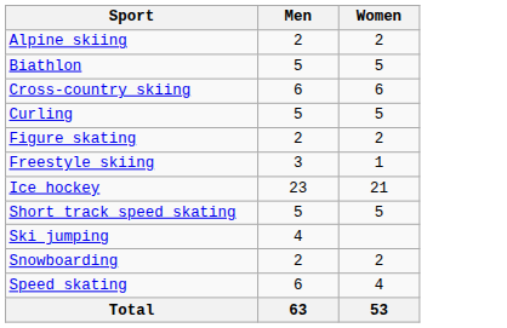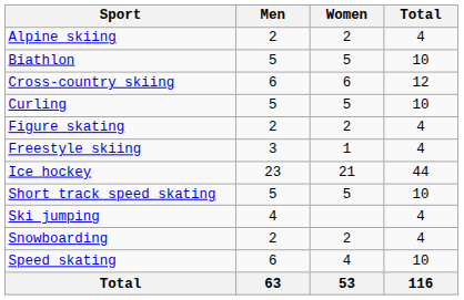+ column: Total | 4 | 10 | 12 | 10 | 4 | 4 | 44 | 10 | 4 | 4 | 10 | 116
